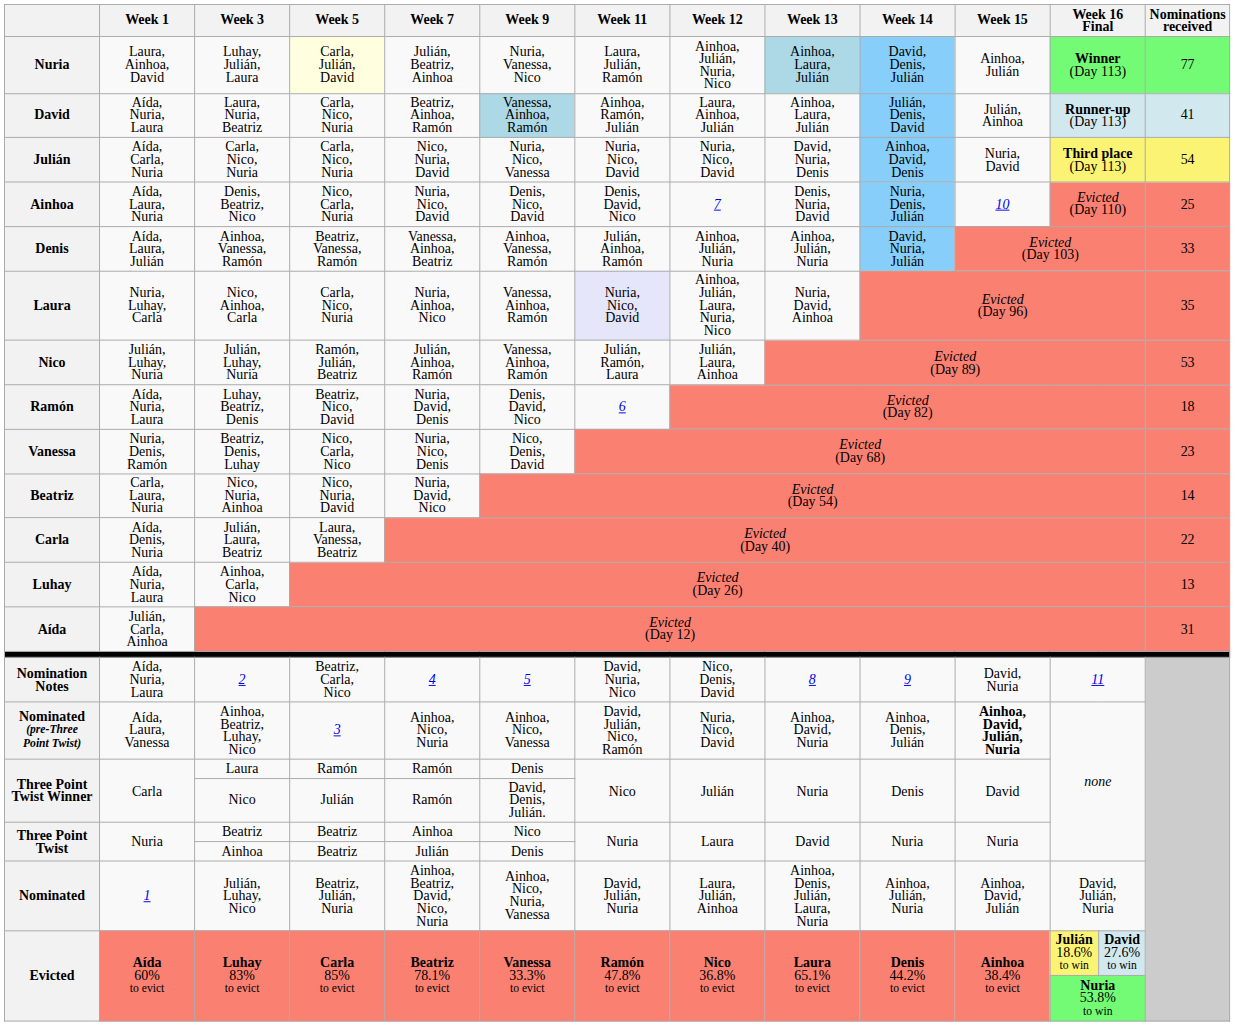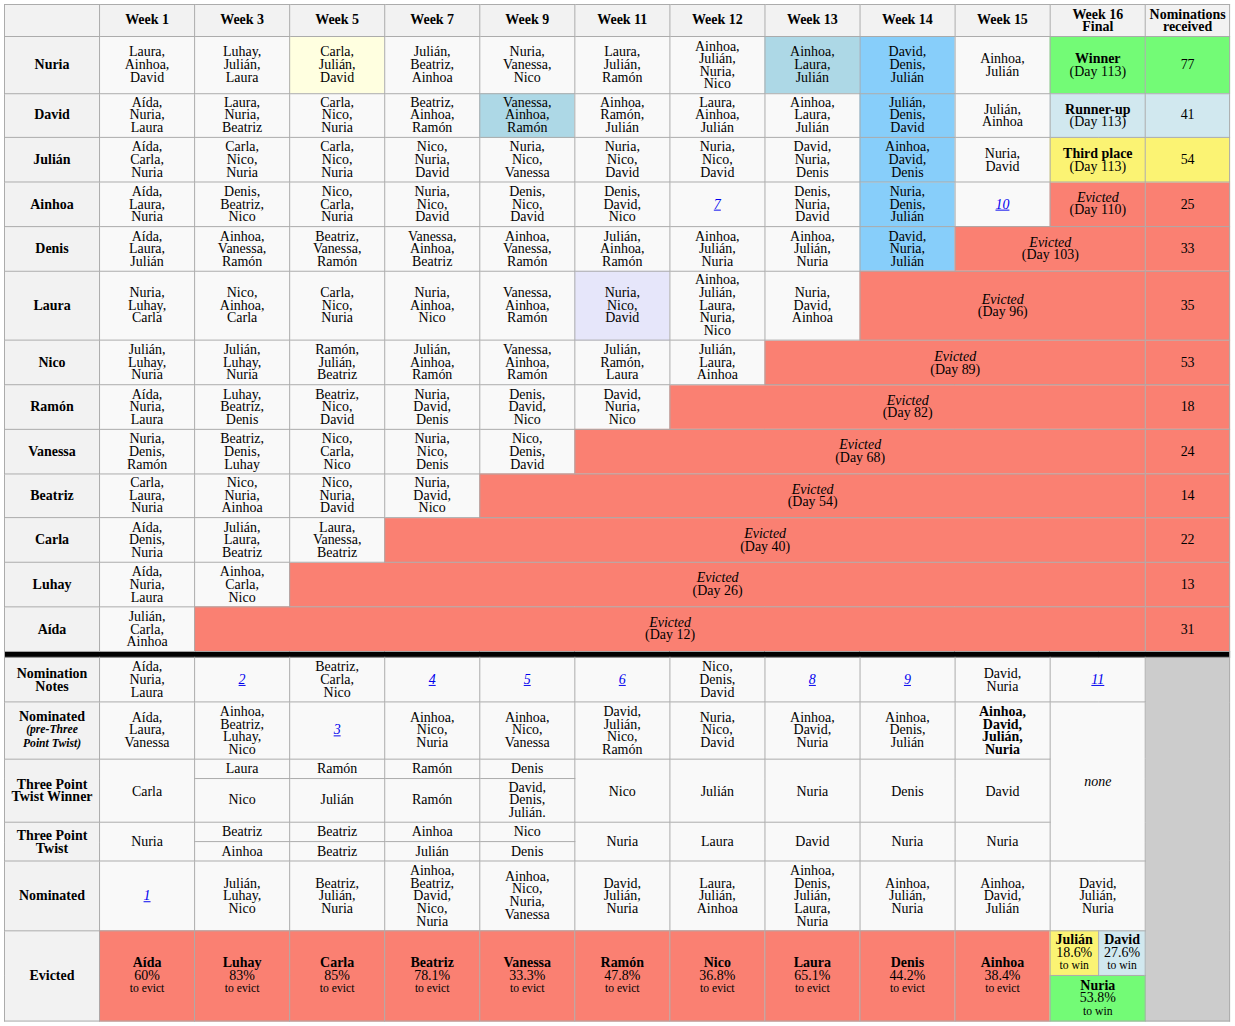Luhay, Beatriz, Denis | Week 11: 6 -> David, Nuria, Nico
Beatriz, Denis, Luhay | Nominations received: 23 -> 24
2 | Week 11: David, Nuria, Nico -> 6
